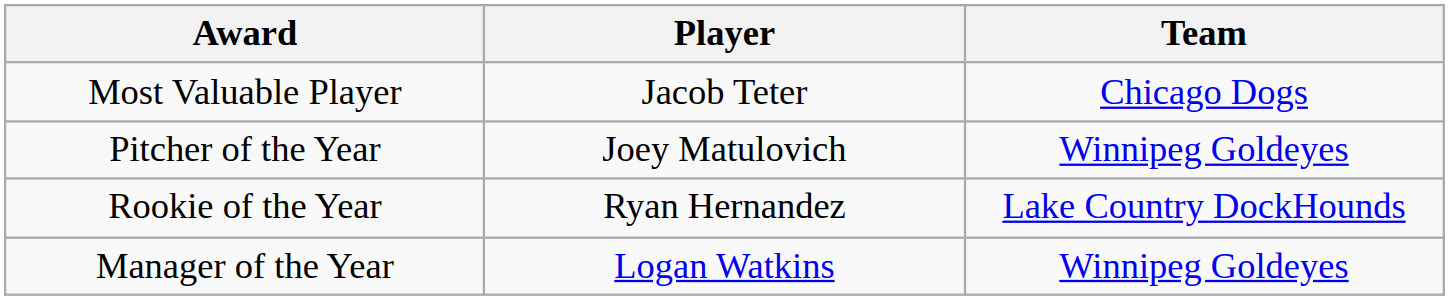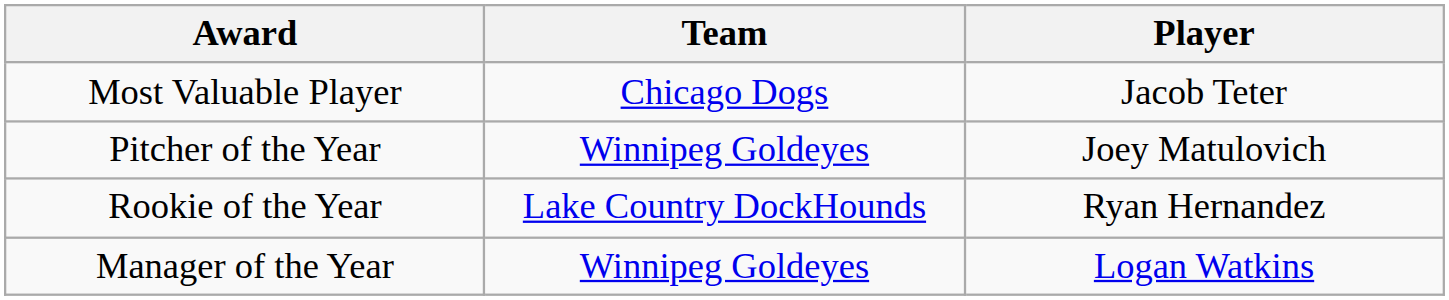columns swapped: Player <-> Team
